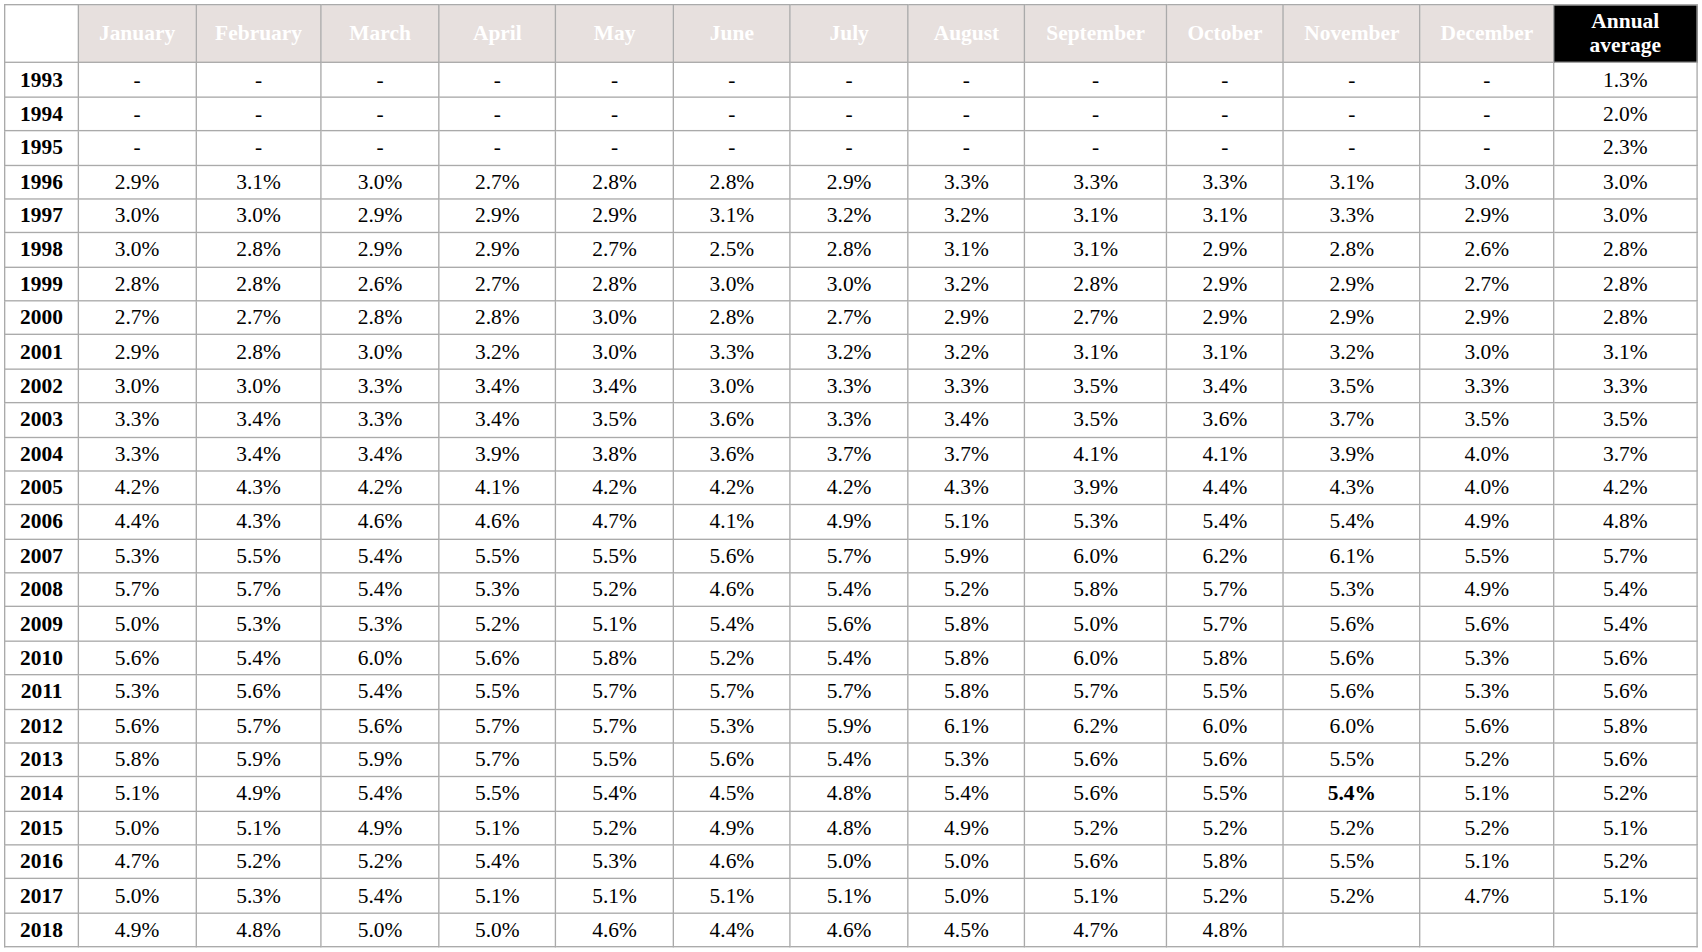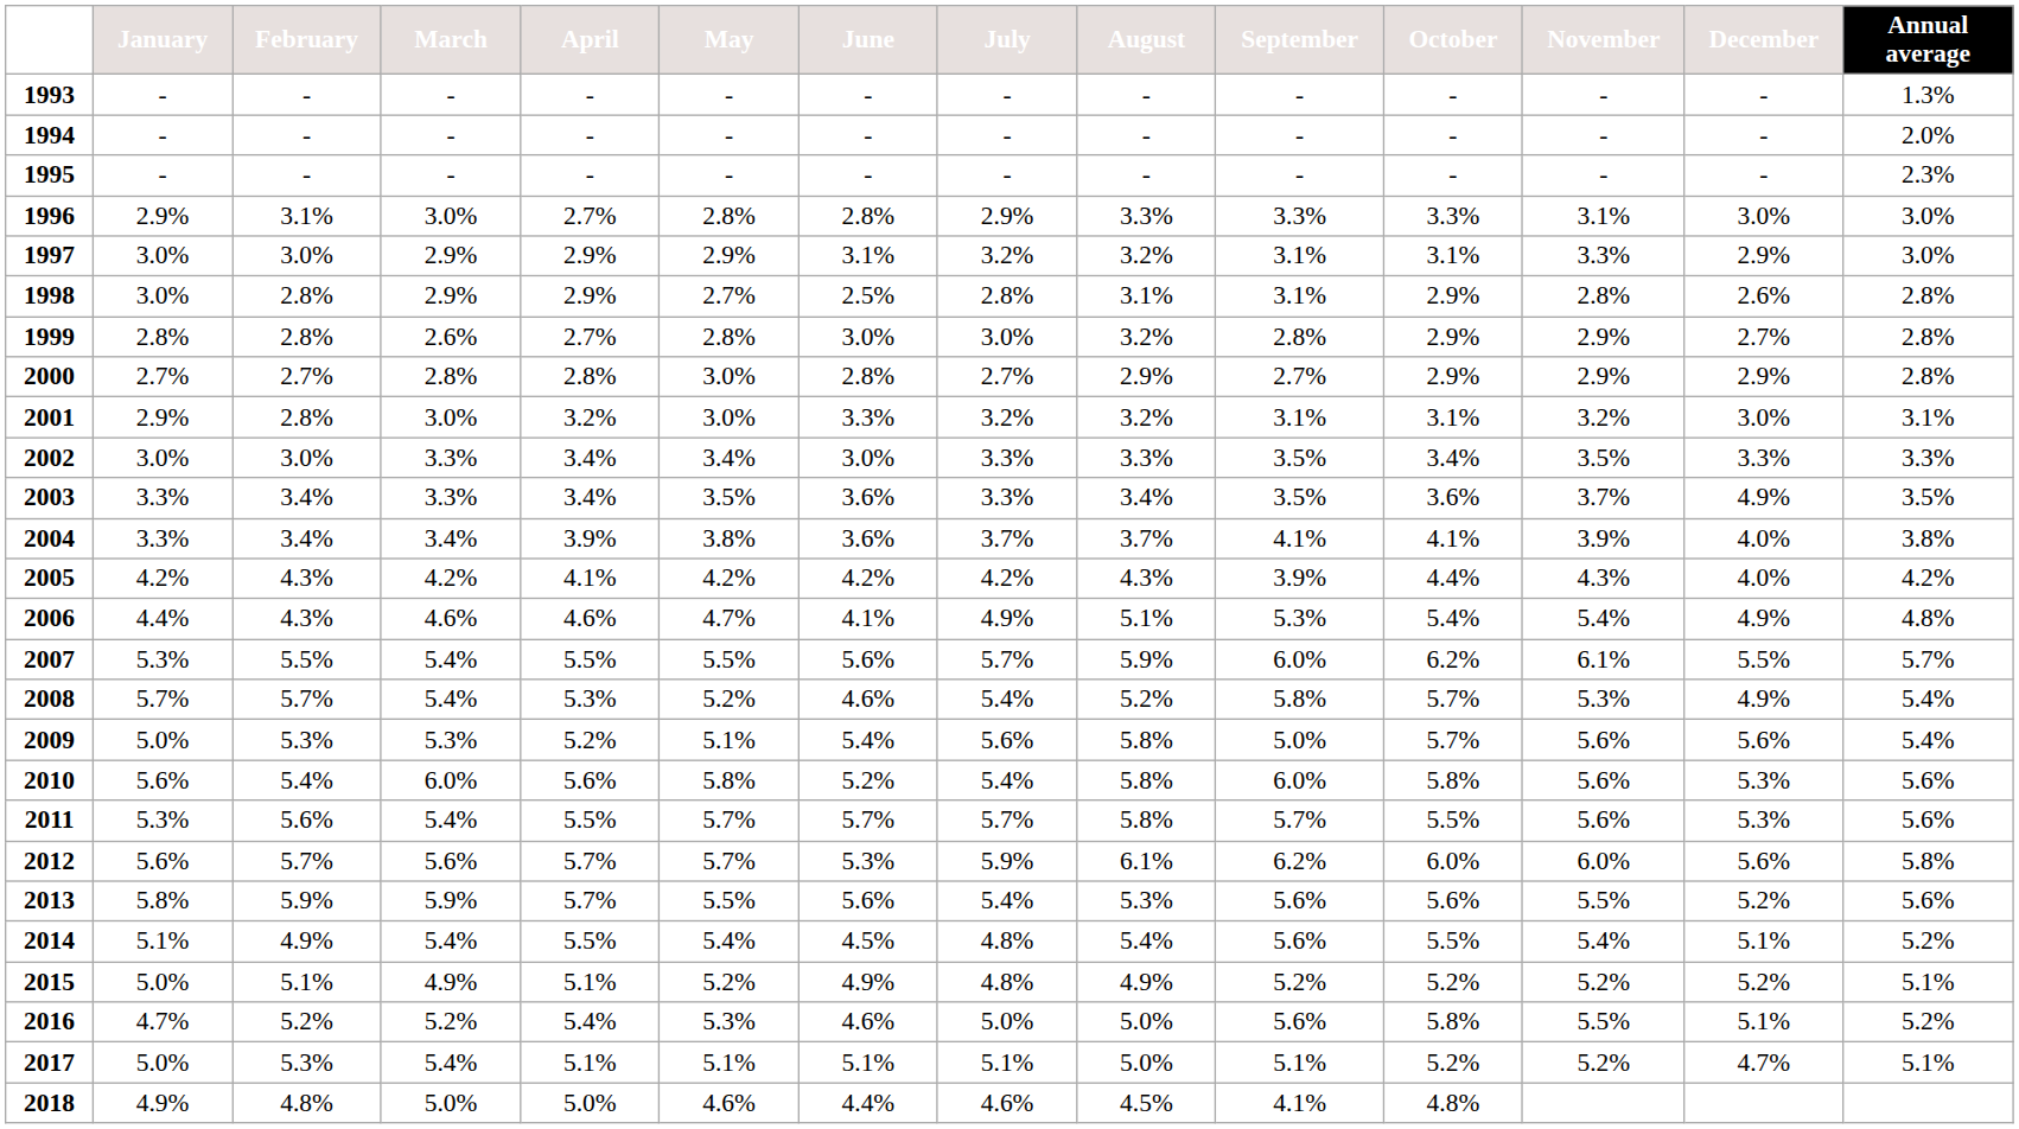2003 | December: 3.5% -> 4.9%
2004 | Annual average: 3.7% -> 3.8%
2014 | November: bold -> normal
2018 | September: 4.7% -> 4.1%
